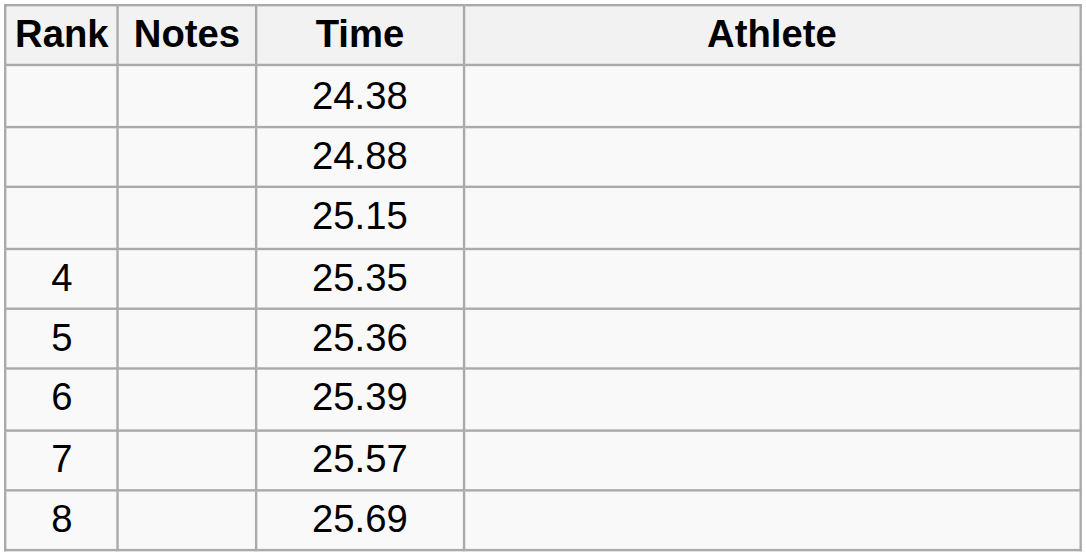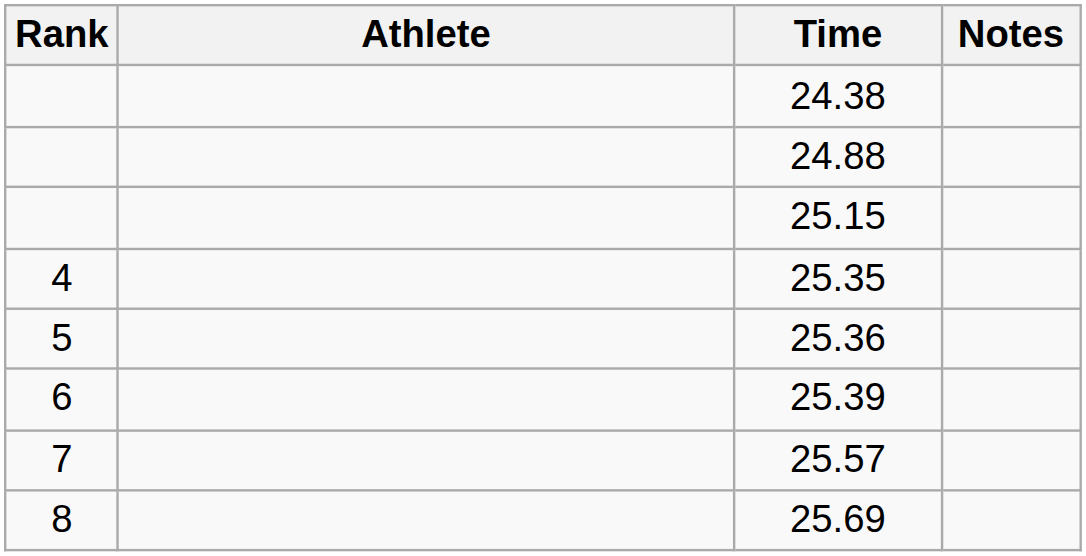columns swapped: Athlete <-> Notes
